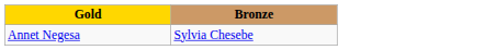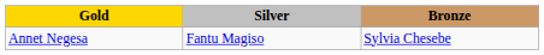+ column: Silver | Fantu Magiso
